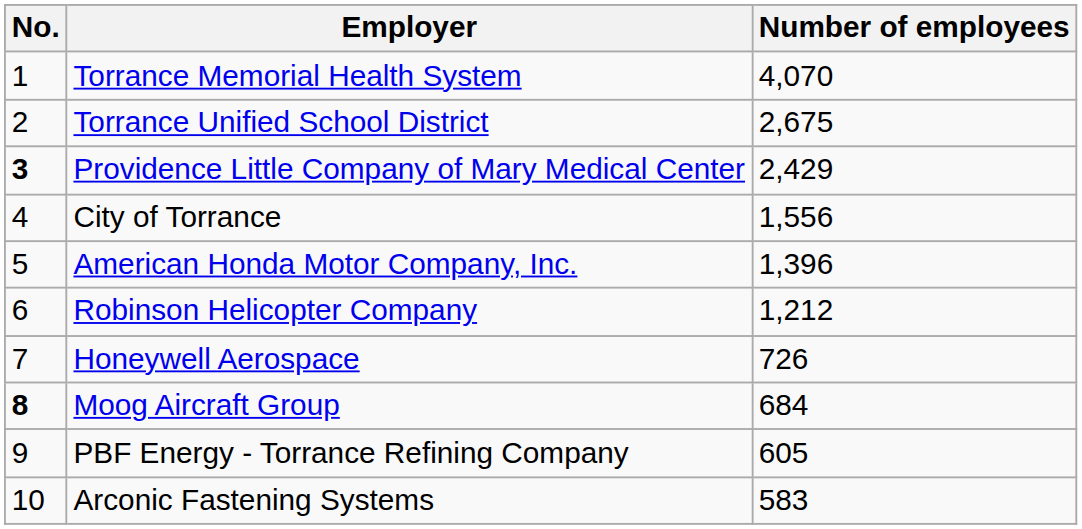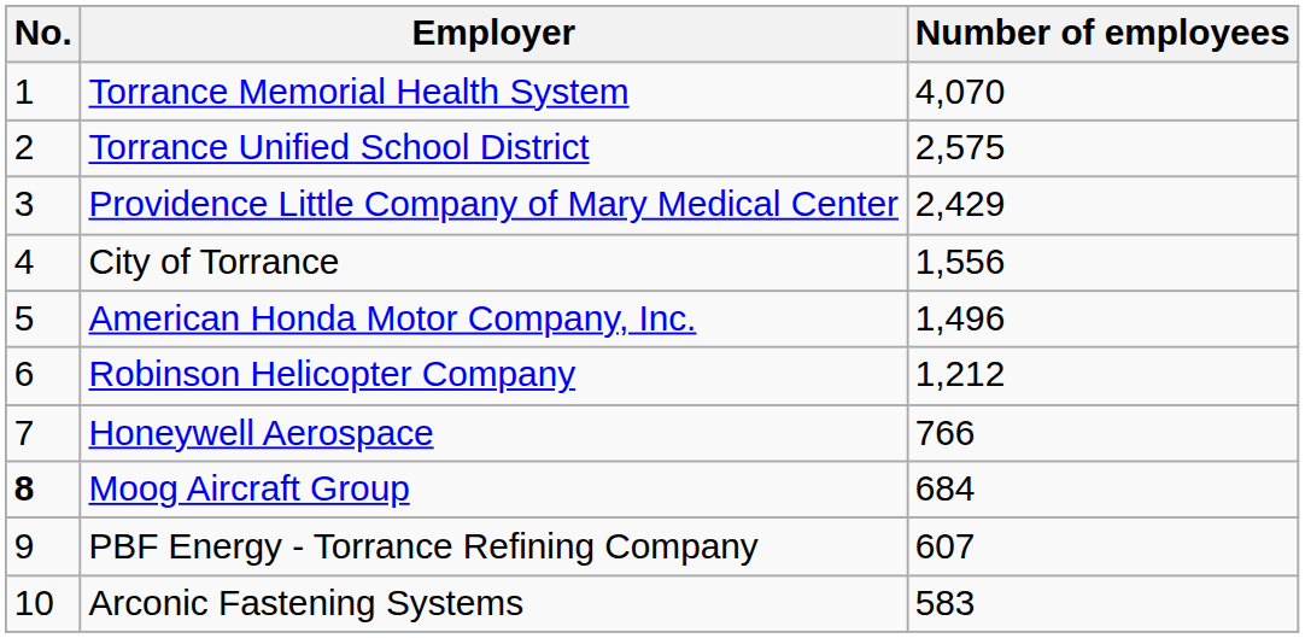Torrance Unified School District | Number of employees: 2,675 -> 2,575
Providence Little Company of Mary Medical Center | No.: bold -> normal
American Honda Motor Company, Inc. | Number of employees: 1,396 -> 1,496
Honeywell Aerospace | Number of employees: 726 -> 766
PBF Energy - Torrance Refining Company | Number of employees: 605 -> 607
